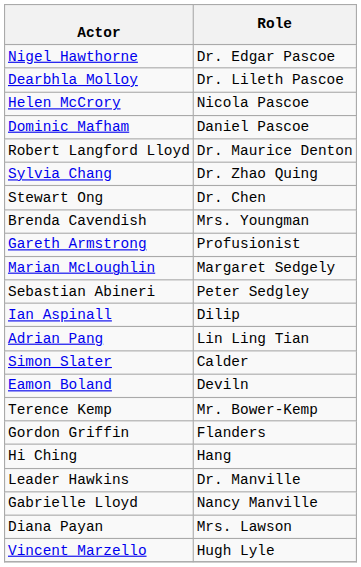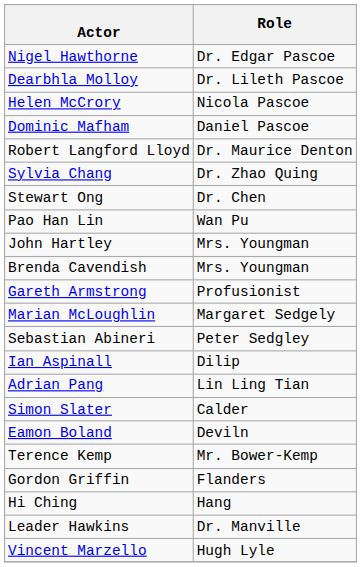+ row: Pao Han Lin | Wan Pu
+ row: John Hartley | Mrs. Youngman
- row: Gabrielle Lloyd | Nancy Manville
- row: Diana Payan | Mrs. Lawson
